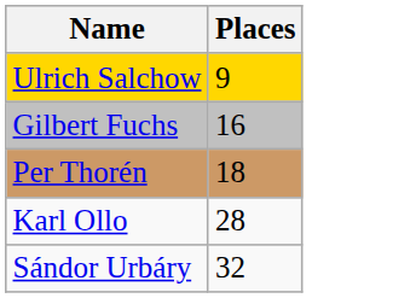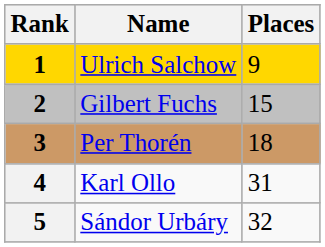+ column: Rank | 1 | 2 | 3 | 4 | 5
Gilbert Fuchs | Places: 16 -> 15
Karl Ollo | Places: 28 -> 31
